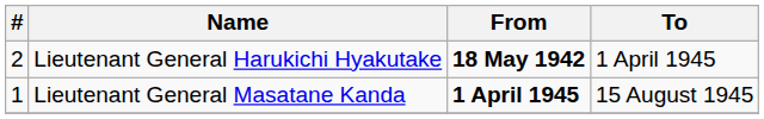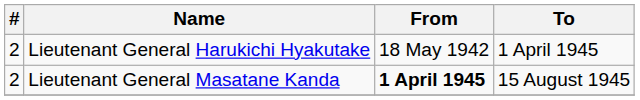Lieutenant General Harukichi Hyakutake | From: bold -> normal
Lieutenant General Masatane Kanda | #: 1 -> 2
